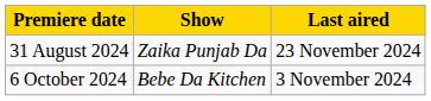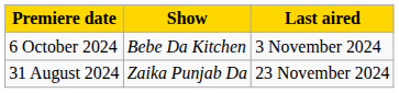rows swapped: 31 August 2024 <-> 6 October 2024
